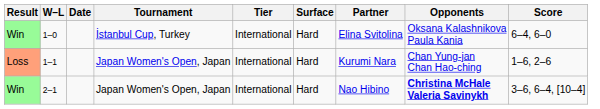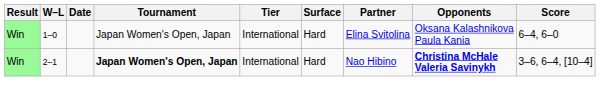1–0 | Tournament: İstanbul Cup, Turkey -> Japan Women's Open, Japan
- row: Loss | 1–1 | Japan Women's Open, Japan | International | Hard | Kurumi Nara | Chan Yung-jan Chan Hao-ching | 1–6, 2–6
2–1 | Tournament: normal -> bold
